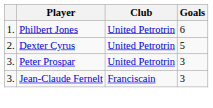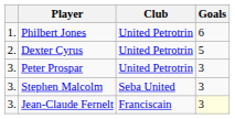+ row: 3. | Stephen Malcolm | Seba United | 3
Jean-Claude Fernelt | Goals: no background -> lightyellow background
